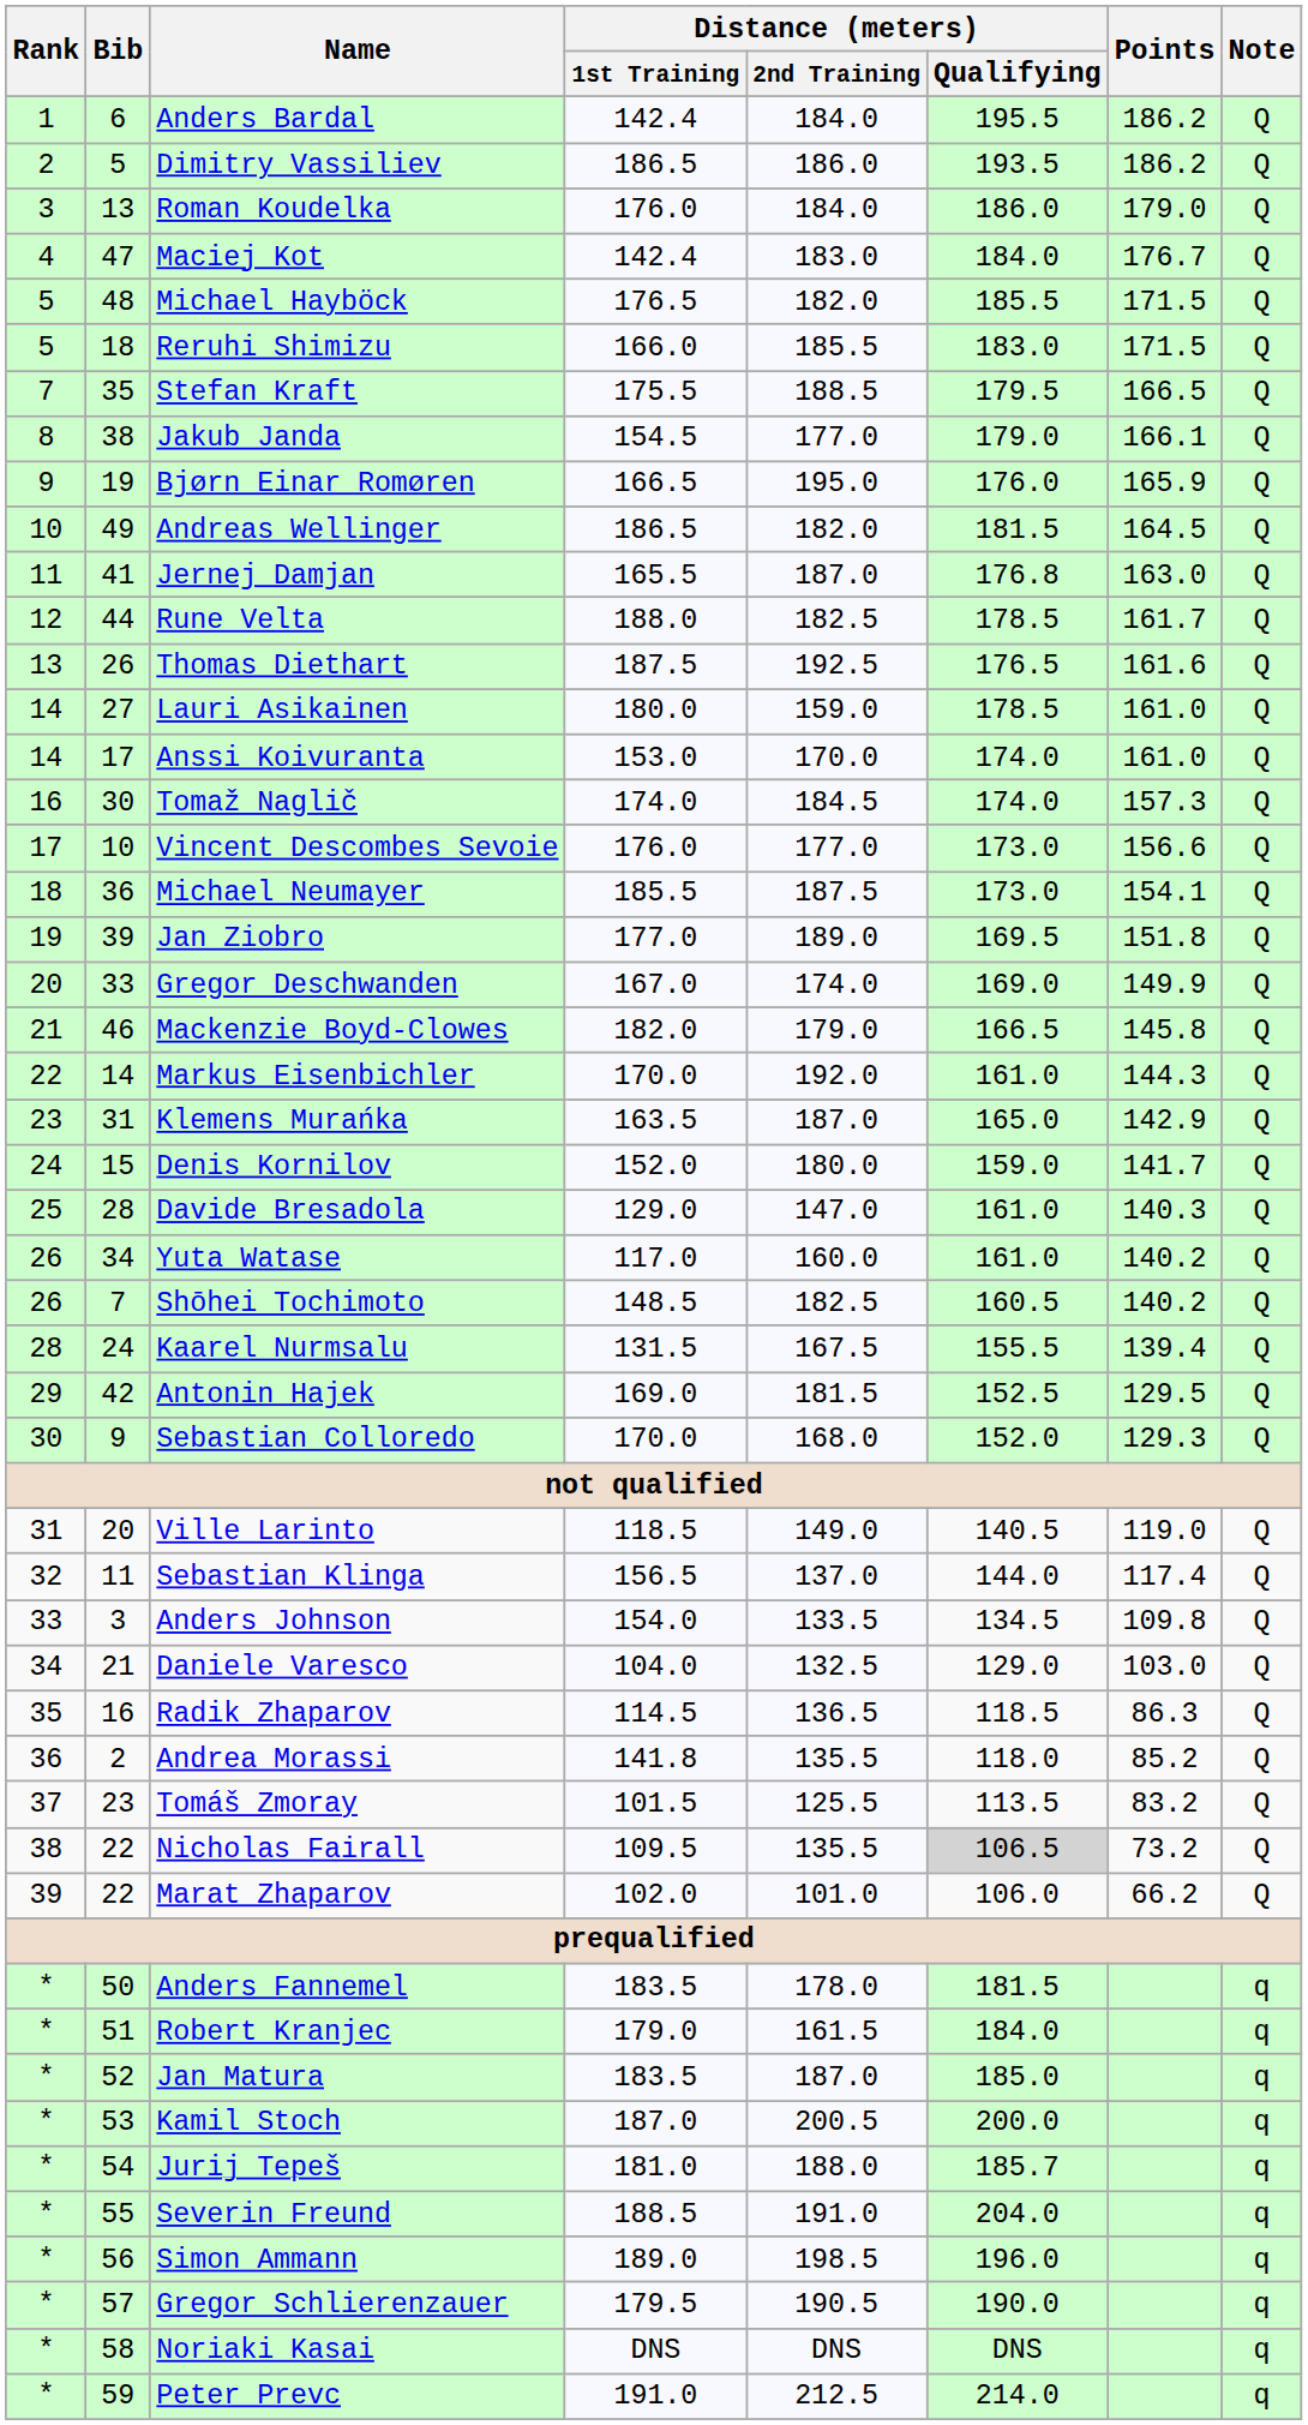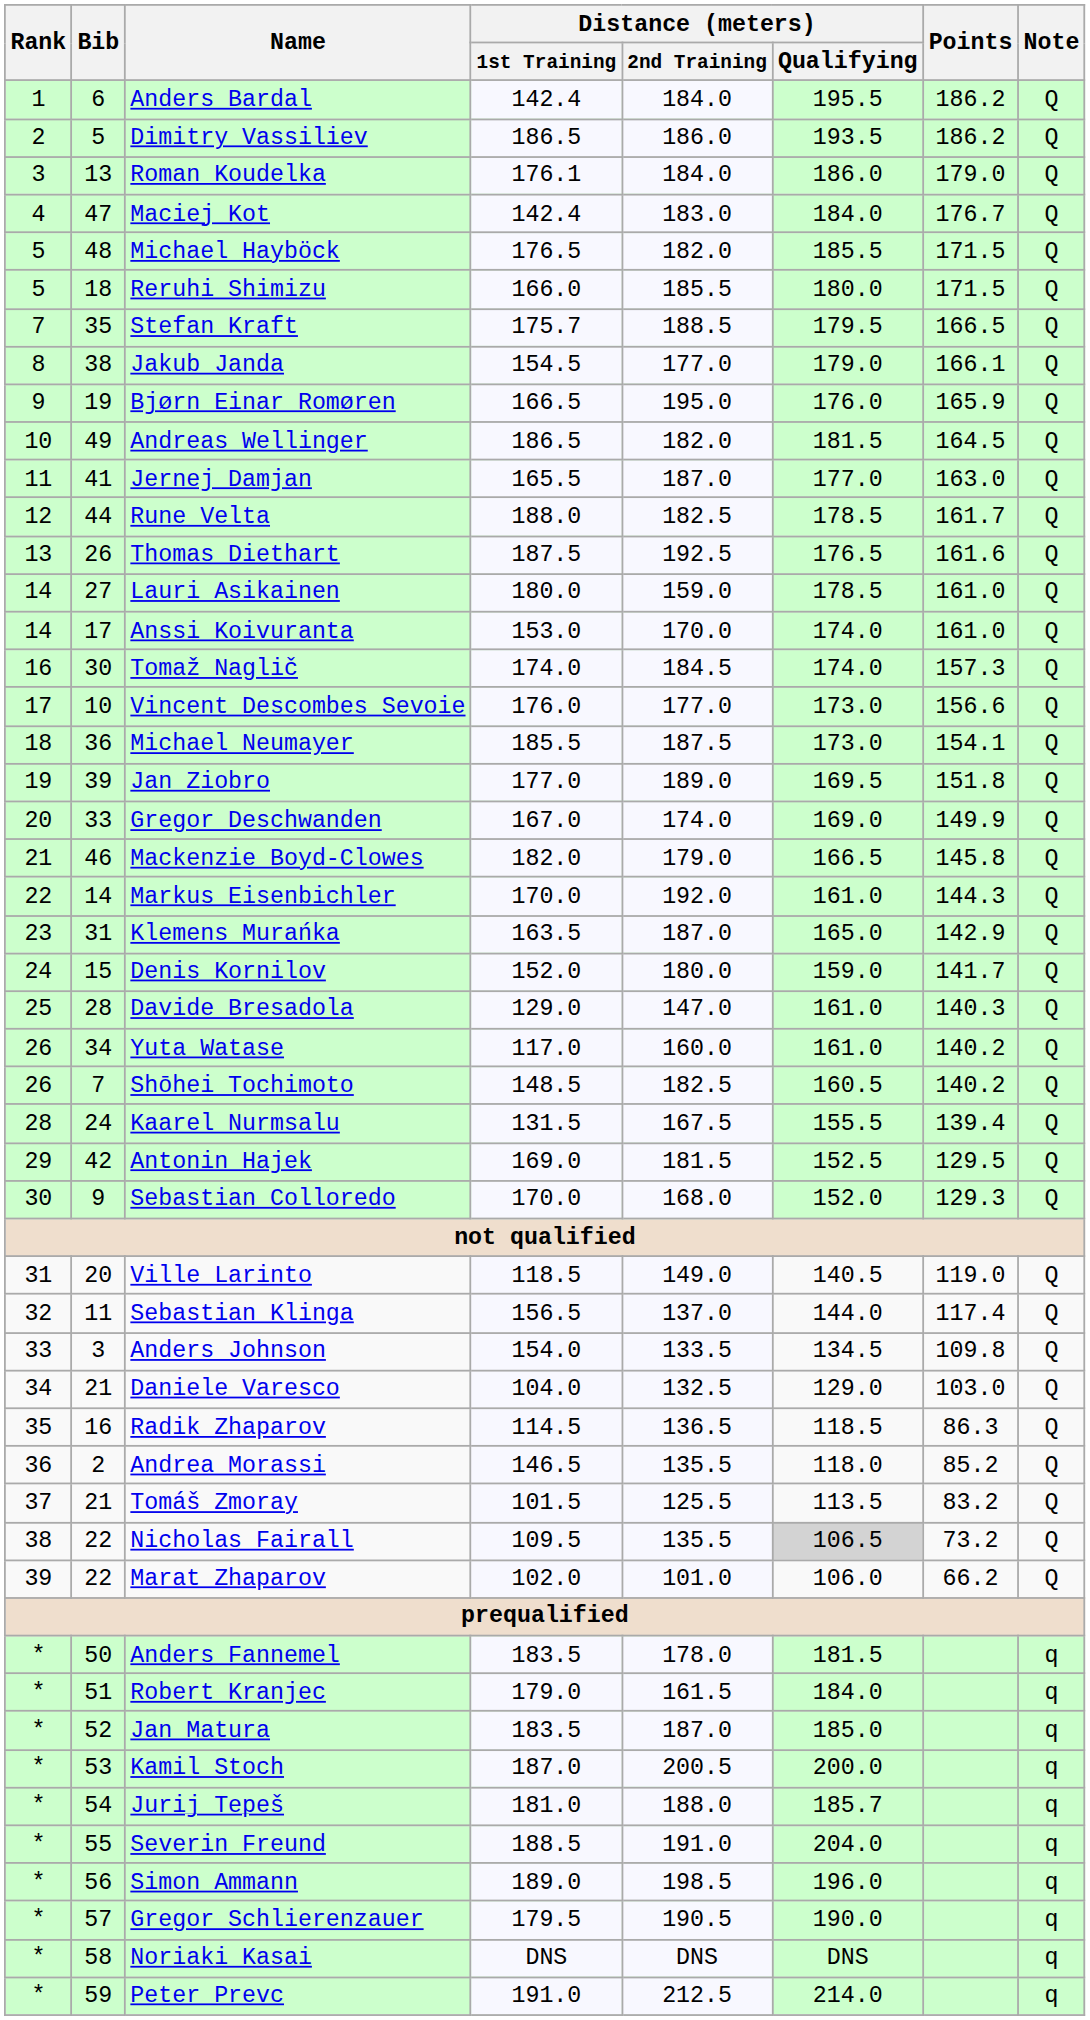Roman Koudelka | Distance (meters) / 1st Training: 176.0 -> 176.1
Reruhi Shimizu | Distance (meters) / Qualifying: 183.0 -> 180.0
Stefan Kraft | Distance (meters) / 1st Training: 175.5 -> 175.7
Jernej Damjan | Distance (meters) / Qualifying: 176.8 -> 177.0
Andrea Morassi | Distance (meters) / 1st Training: 141.8 -> 146.5
Tomáš Zmoray | Bib: 23 -> 21
